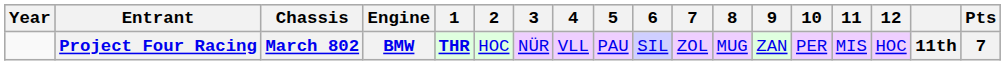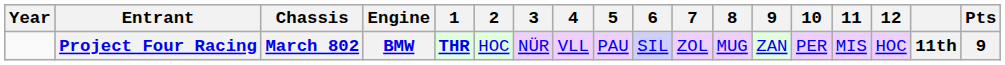Project Four Racing | Pts: 7 -> 9
